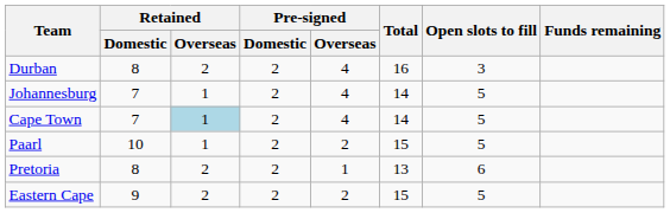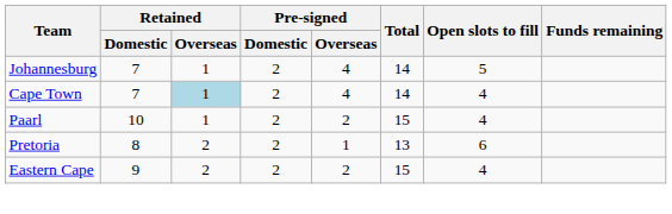- row: Durban | 8 | 2 | 2 | 4 | 16 | 3
Cape Town | Open slots to fill: 5 -> 4
Paarl | Open slots to fill: 5 -> 4
Eastern Cape | Open slots to fill: 5 -> 4
